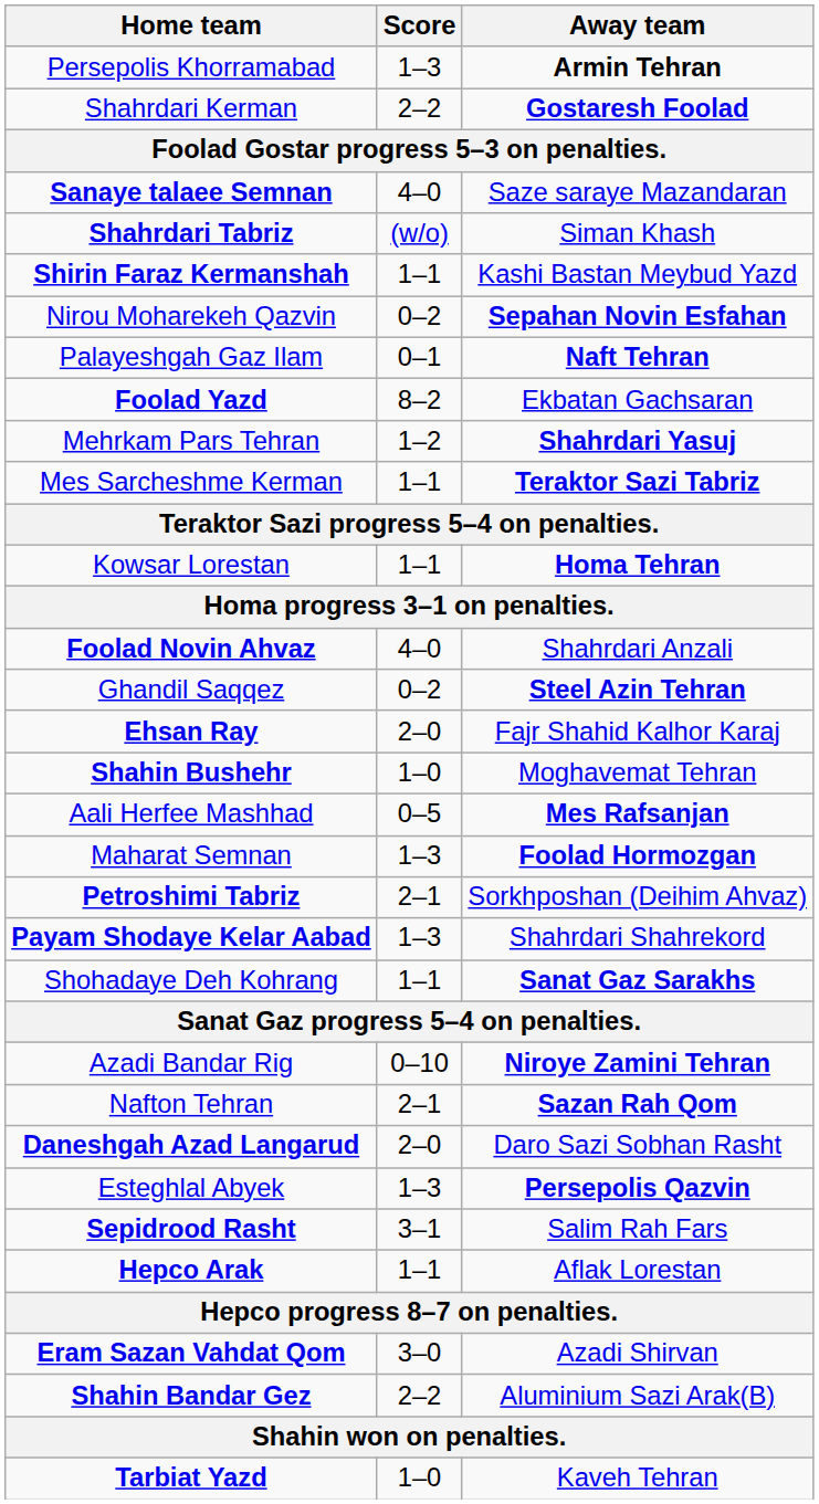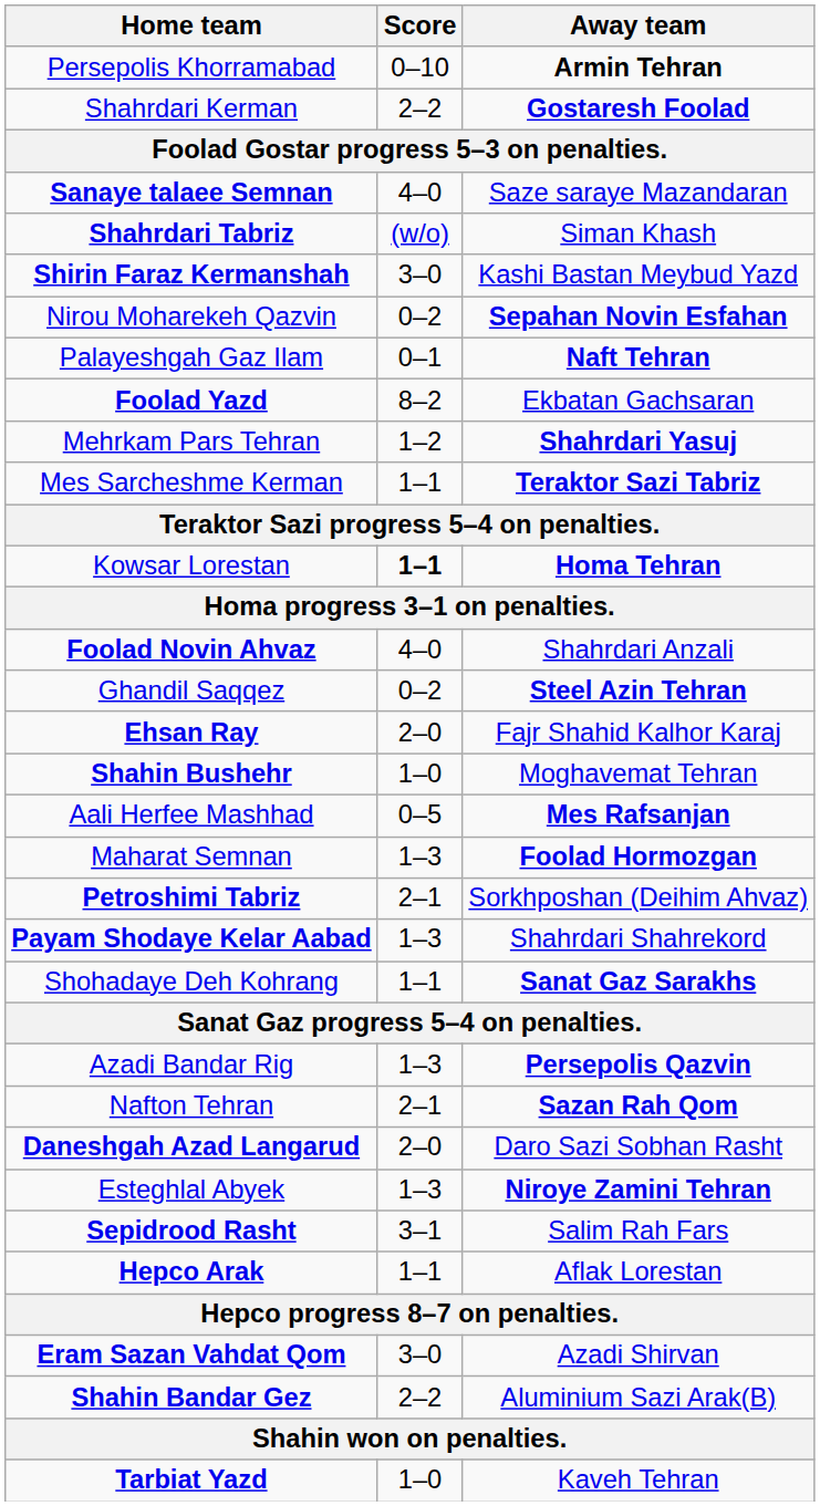Persepolis Khorramabad | Score: 1–3 -> 0–10
Shirin Faraz Kermanshah | Score: 1–1 -> 3–0
Kowsar Lorestan | Score: normal -> bold
Azadi Bandar Rig | Score: 0–10 -> 1–3
Azadi Bandar Rig | Away team: Niroye Zamini Tehran -> Persepolis Qazvin
Esteghlal Abyek | Away team: Persepolis Qazvin -> Niroye Zamini Tehran
